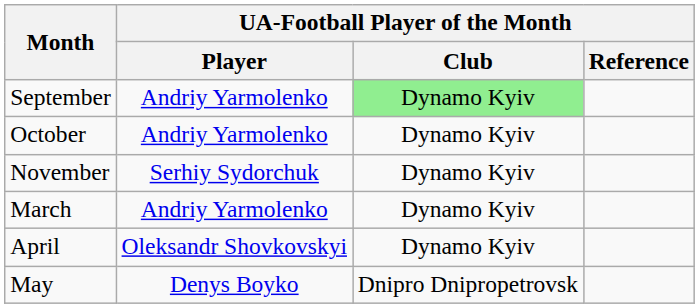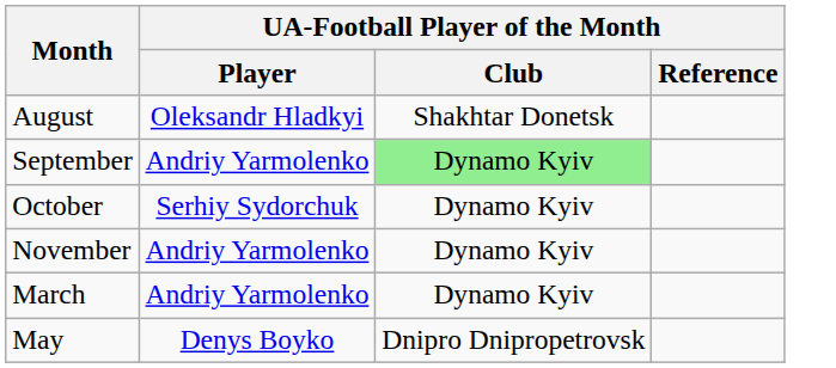+ row: August | Oleksandr Hladkyi | Shakhtar Donetsk
October | UA-Football Player of the Month / Player: Andriy Yarmolenko -> Serhiy Sydorchuk
November | UA-Football Player of the Month / Player: Serhiy Sydorchuk -> Andriy Yarmolenko
- row: April | Oleksandr Shovkovskyi | Dynamo Kyiv
